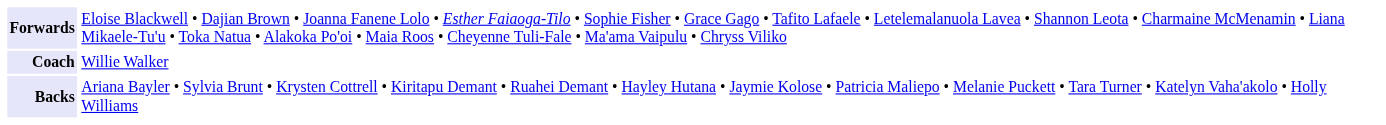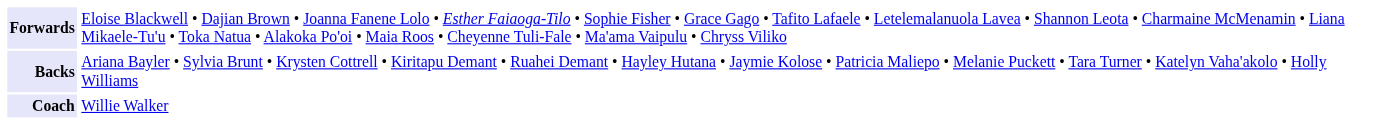rows swapped: Backs <-> Coach
